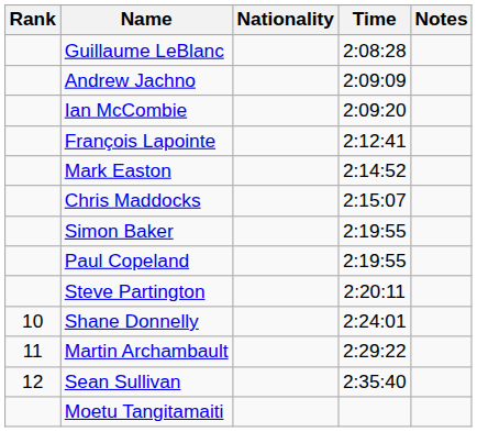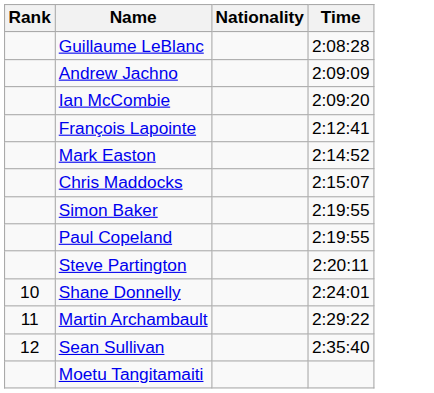- column: Notes
